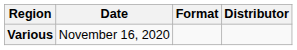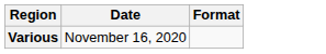- column: Distributor
